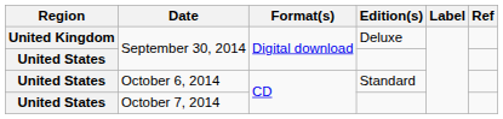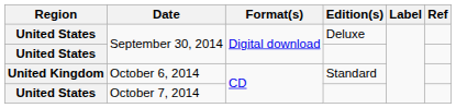September 30, 2014 / Deluxe | Region: United Kingdom -> United States
October 6, 2014 | Region: United States -> United Kingdom
